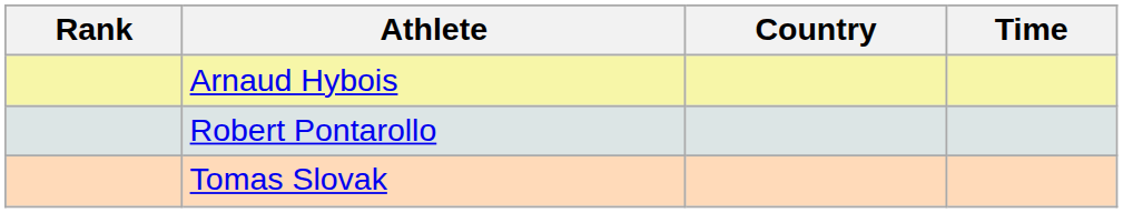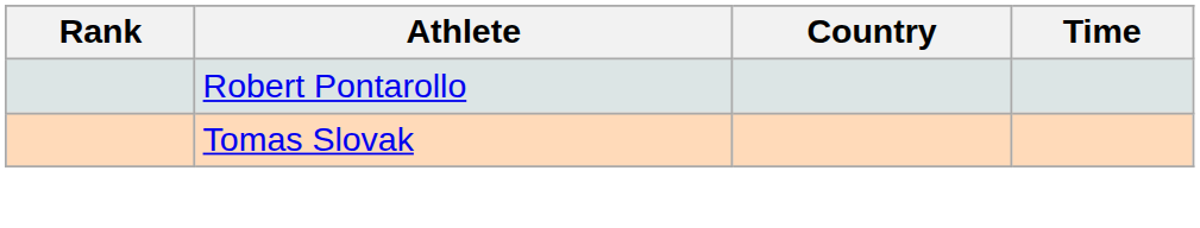- row: Arnaud Hybois
